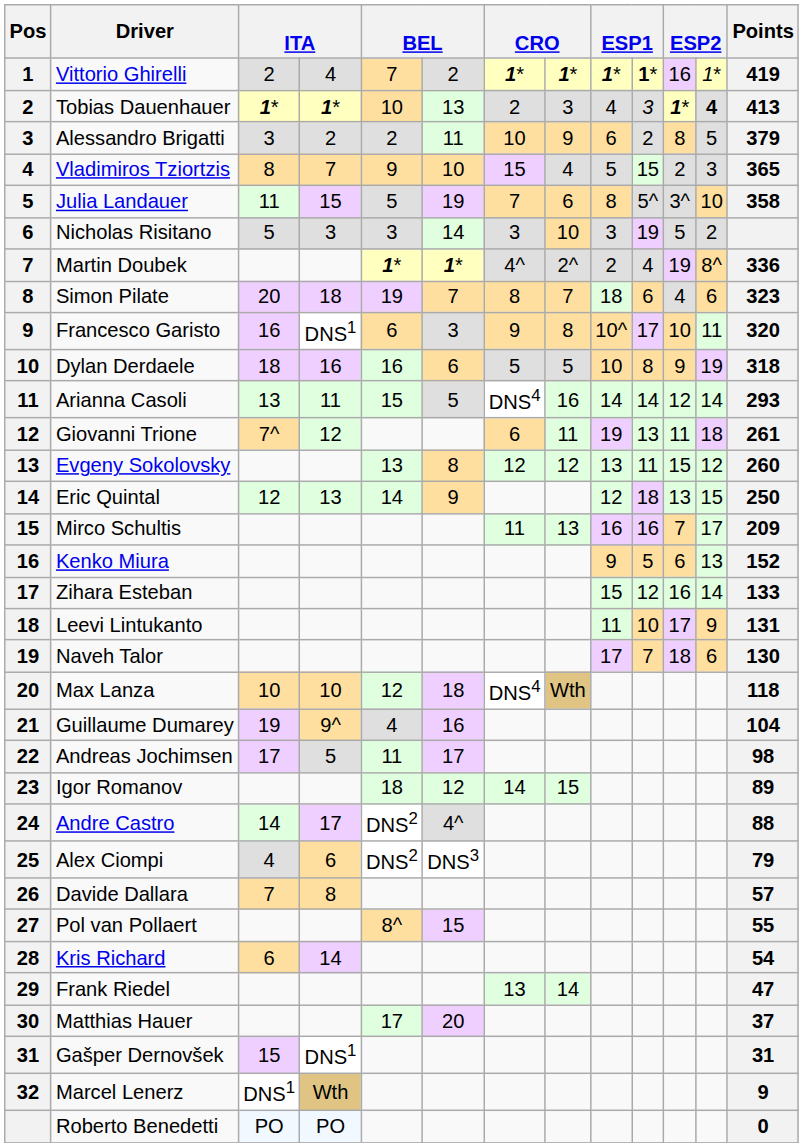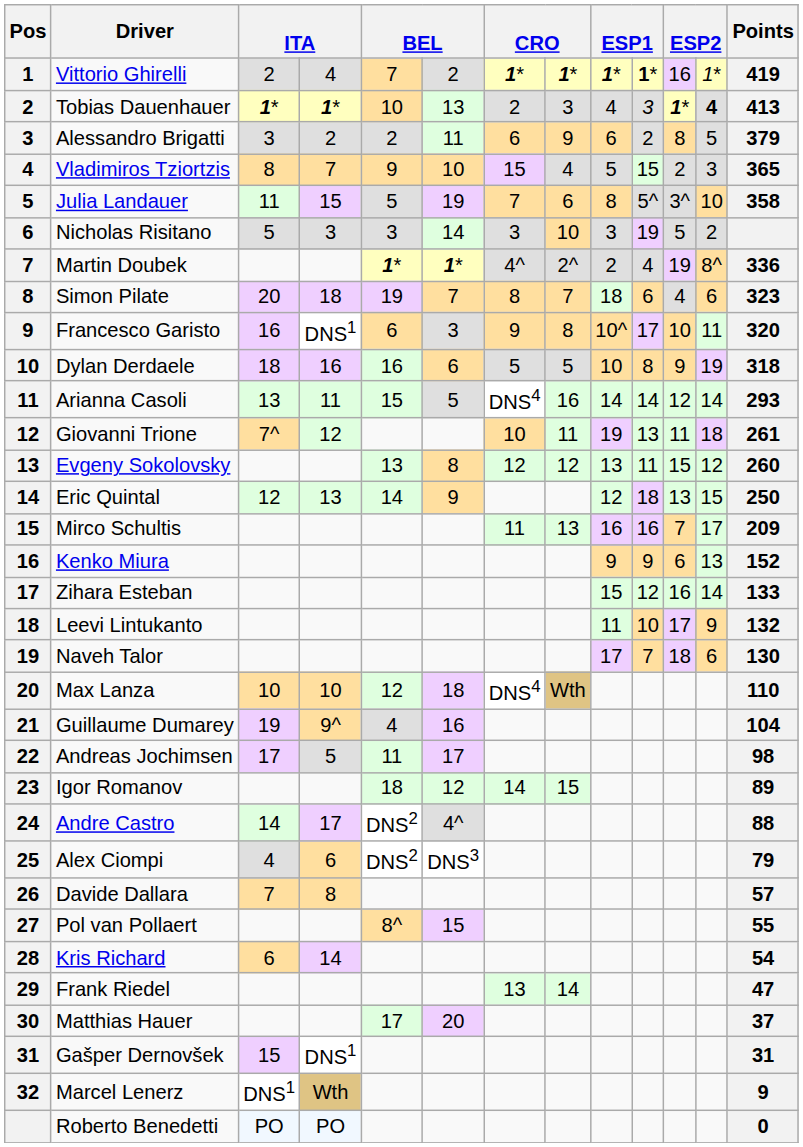Alessandro Brigatti | column 7: 10 -> 6
Giovanni Trione | column 7: 6 -> 10
Kenko Miura | column 10: 5 -> 9
Leevi Lintukanto | Points: 131 -> 132
Max Lanza | Points: 118 -> 110
